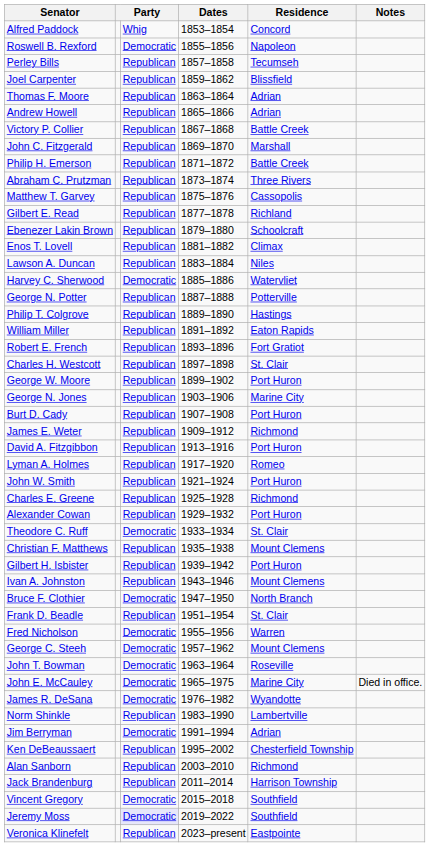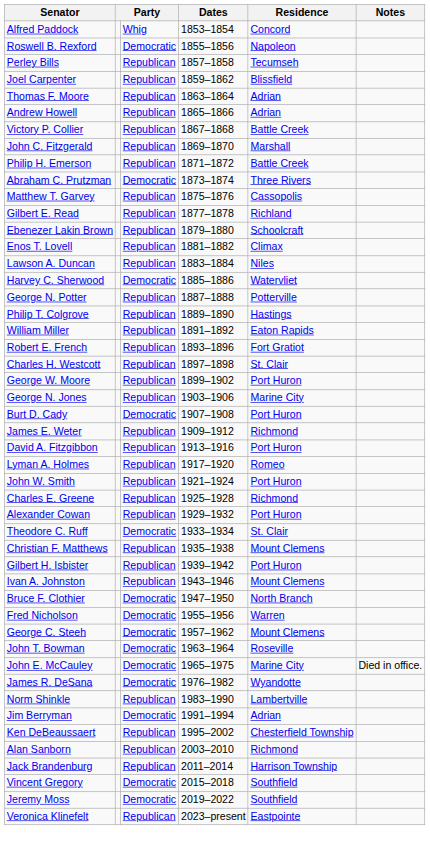Abraham C. Prutzman | column 3: Republican -> Democratic
Burt D. Cady | column 3: Republican -> Democratic
- row: Frank D. Beadle | Republican | 1951–1954 | St. Clair
Jeremy Moss | column 3: lavender background -> no background
